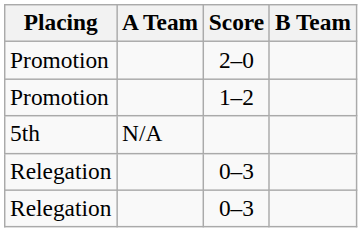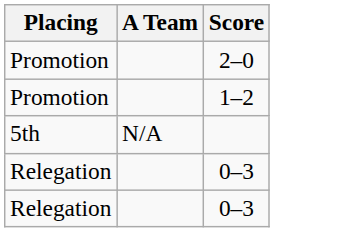- column: B Team
